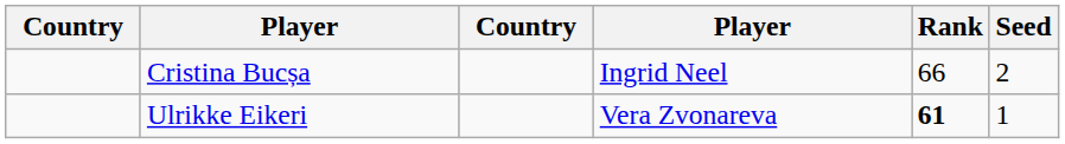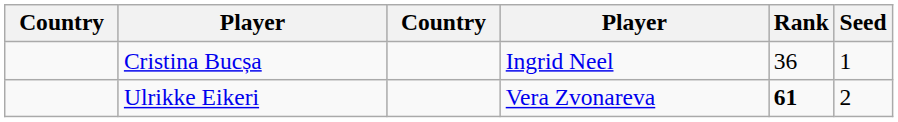Cristina Bucșa | Rank: 66 -> 36
Cristina Bucșa | Seed: 2 -> 1
Ulrikke Eikeri | Seed: 1 -> 2
